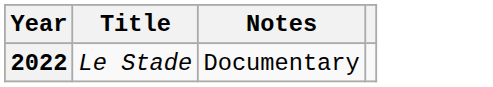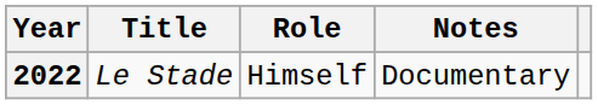+ column: Role | Himself
